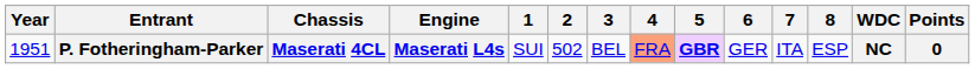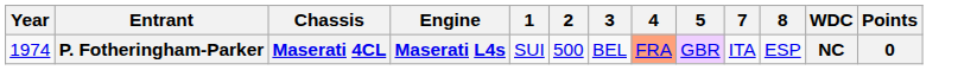- column: 6 | GER
P. Fotheringham-Parker | Year: 1951 -> 1974
P. Fotheringham-Parker | 2: 502 -> 500
P. Fotheringham-Parker | 5: bold -> normal
